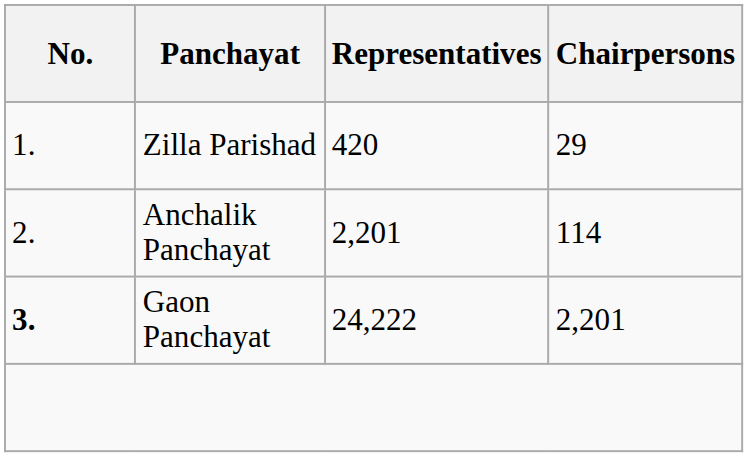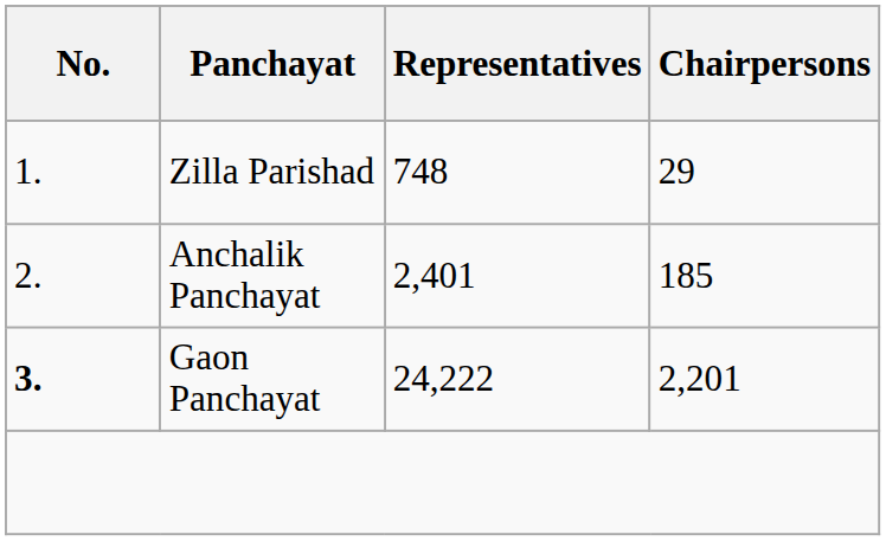Zilla Parishad | Representatives: 420 -> 748
Anchalik Panchayat | Representatives: 2,201 -> 2,401
Anchalik Panchayat | Chairpersons: 114 -> 185
